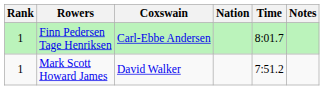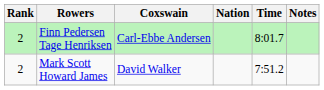Finn Pedersen Tage Henriksen | Rank: 1 -> 2
Mark Scott Howard James | Rank: 1 -> 2
